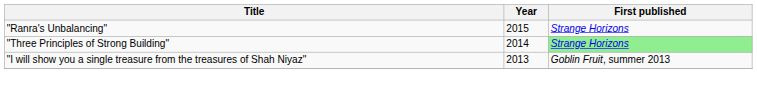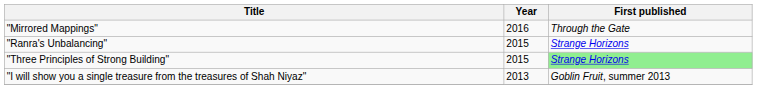+ row: "Mirrored Mappings" | 2016 | Through the Gate
"Three Principles of Strong Building" | Year: 2014 -> 2015
